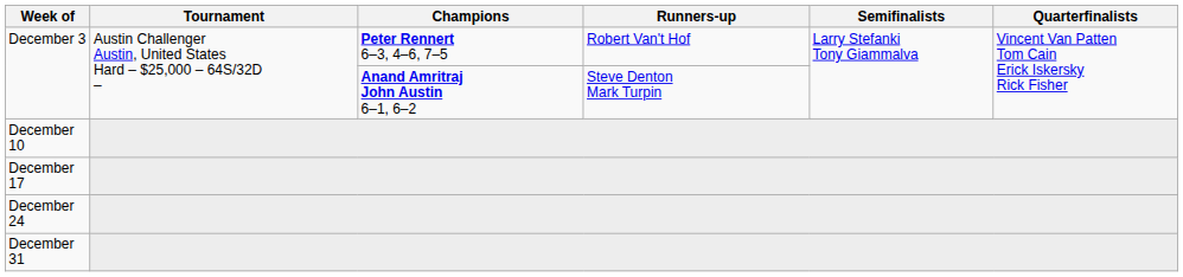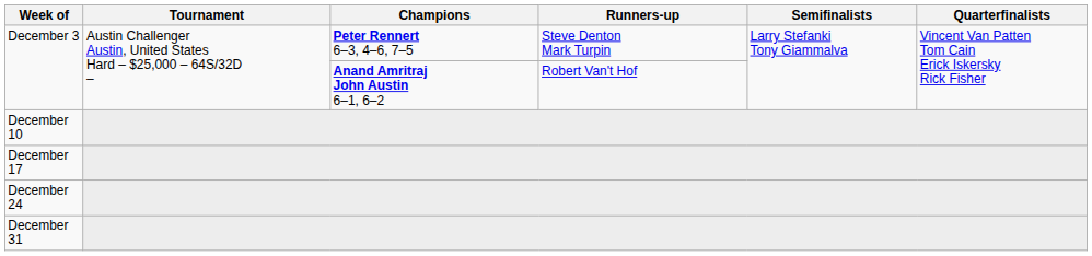December 3 / Peter Rennert 6–3, 4–6, 7–5 | Runners-up: Robert Van't Hof -> Steve Denton Mark Turpin
December 3 / Anand Amritraj John Austin 6–1, 6–2 | Runners-up: Steve Denton Mark Turpin -> Robert Van't Hof
